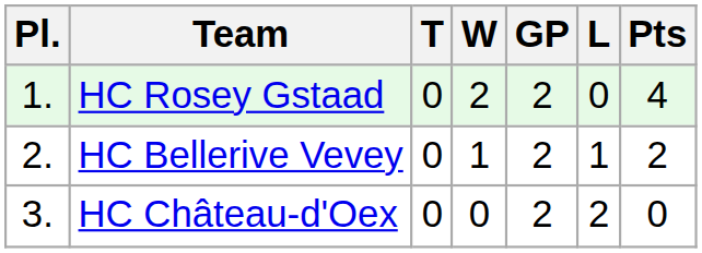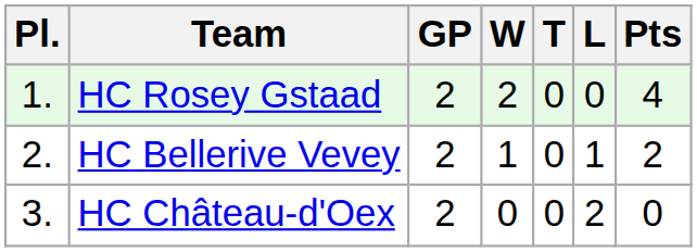columns swapped: GP <-> T
